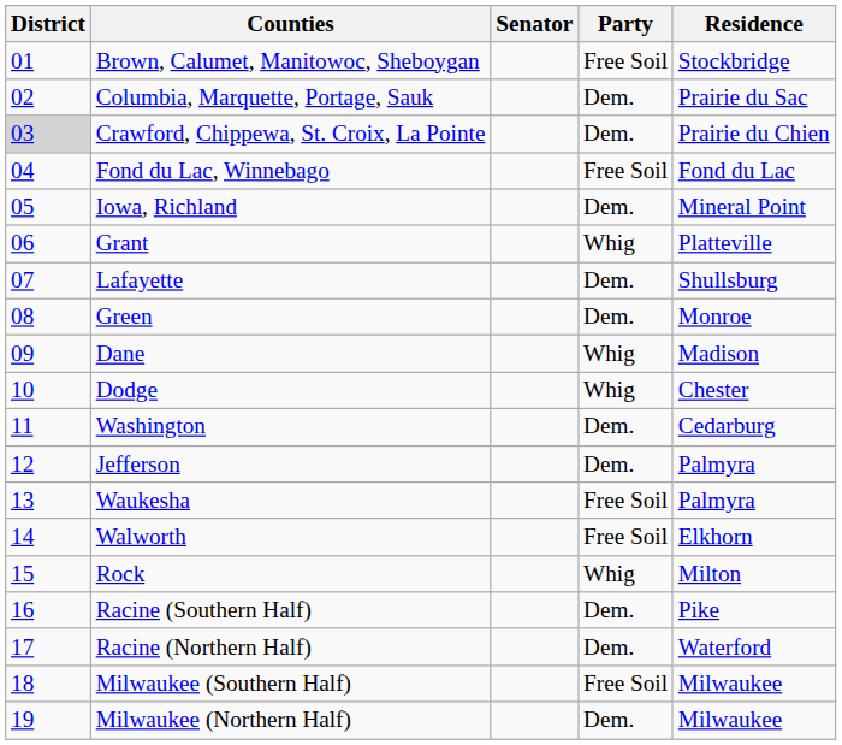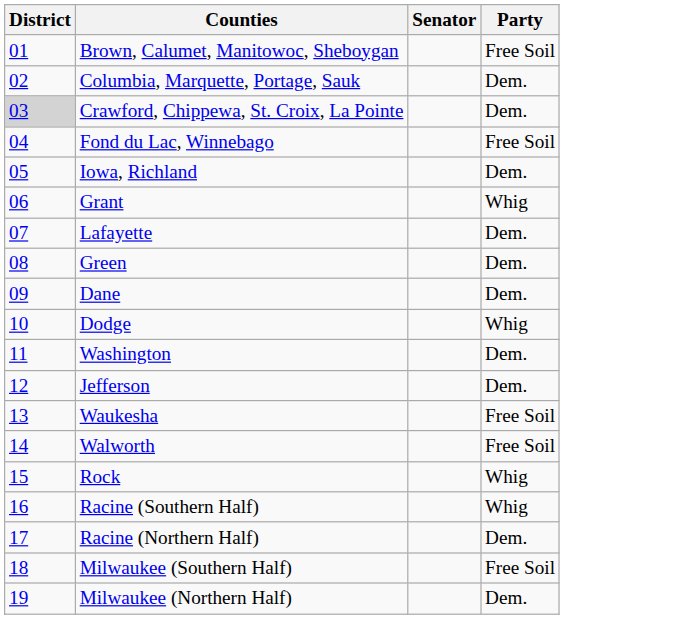- column: Residence | Stockbridge | Prairie du Sac | Prairie du Chien | Fond du Lac | Mineral Point | Platteville | Shullsburg | Monroe | Madison | Chester | Cedarburg | Palmyra | Palmyra | Elkhorn | Milton | Pike | Waterford | Milwaukee | Milwaukee
Dane | Party: Whig -> Dem.
Racine (Southern Half) | Party: Dem. -> Whig
